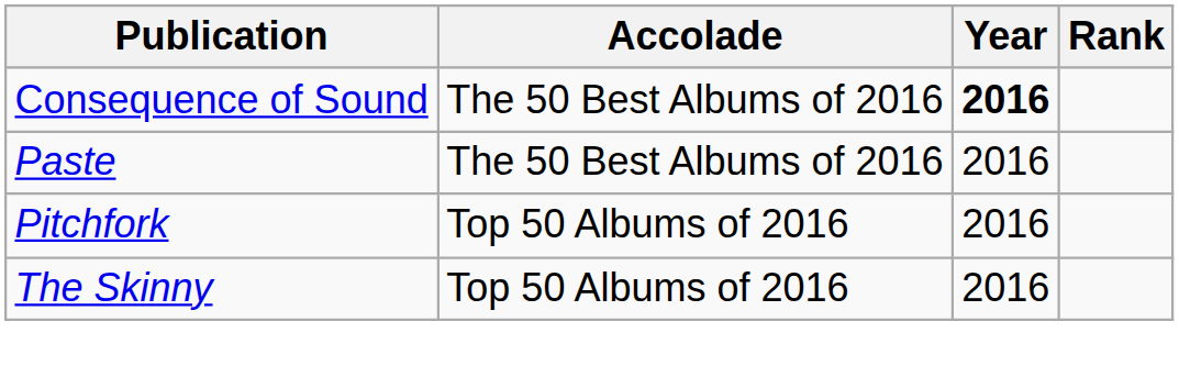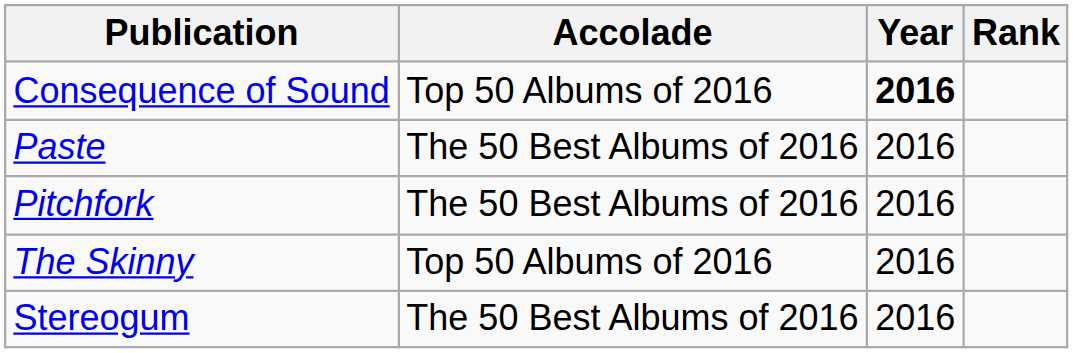Consequence of Sound | Accolade: The 50 Best Albums of 2016 -> Top 50 Albums of 2016
Pitchfork | Accolade: Top 50 Albums of 2016 -> The 50 Best Albums of 2016
+ row: Stereogum | The 50 Best Albums of 2016 | 2016
